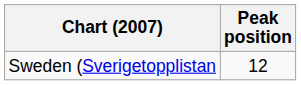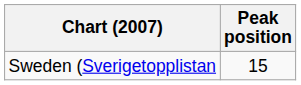Sweden (Sverigetopplistan | Peak position: 12 -> 15
